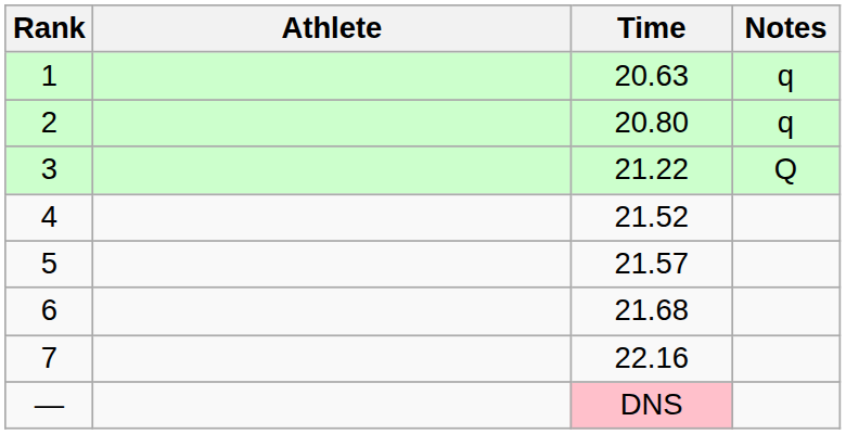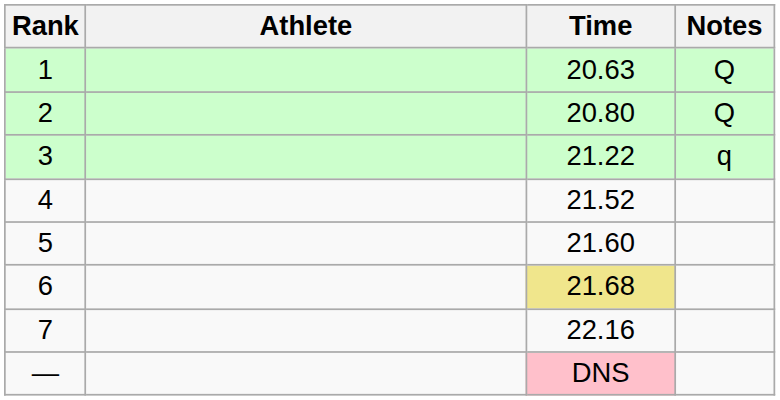1 | Notes: q -> Q
2 | Notes: q -> Q
3 | Notes: Q -> q
5 | Time: 21.57 -> 21.60
6 | Time: no background -> khaki background
